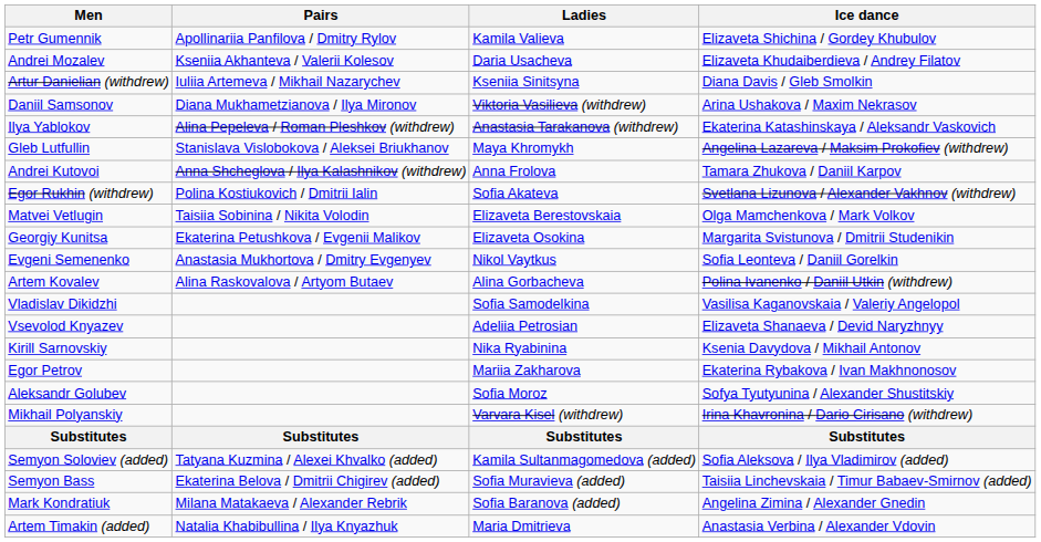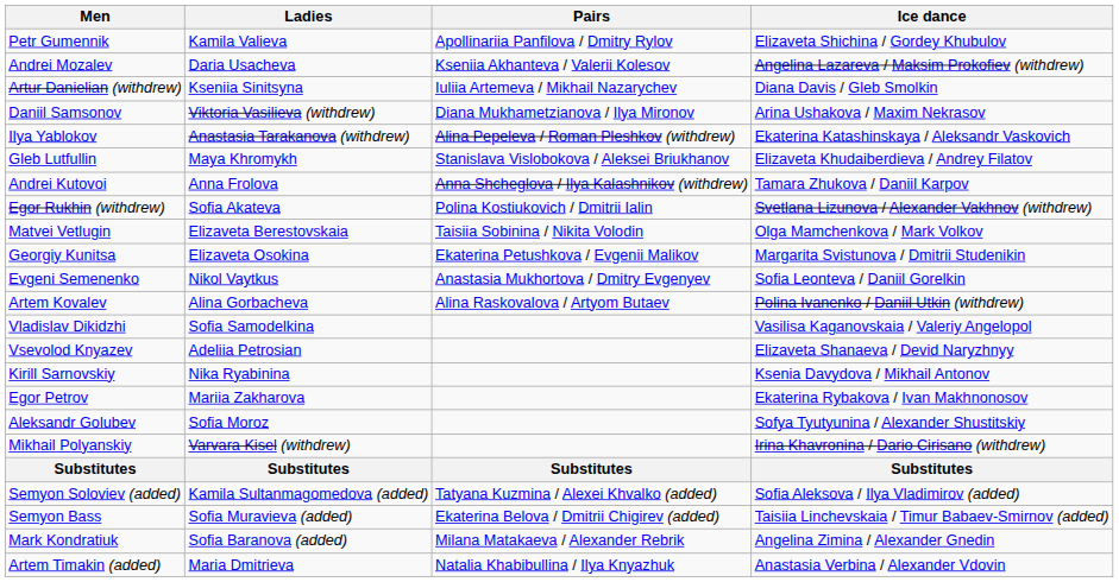columns swapped: Ladies <-> Pairs
Andrei Mozalev | Ice dance: Elizaveta Khudaiberdieva / Andrey Filatov -> Angelina Lazareva / Maksim Prokofiev (withdrew)
Gleb Lutfullin | Ice dance: Angelina Lazareva / Maksim Prokofiev (withdrew) -> Elizaveta Khudaiberdieva / Andrey Filatov
